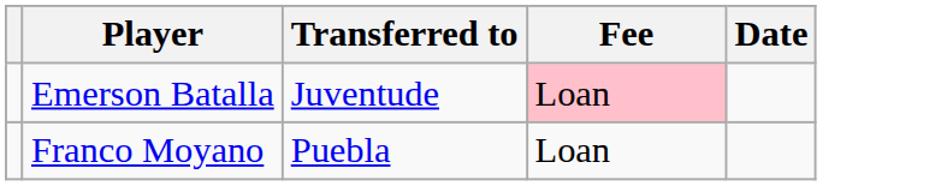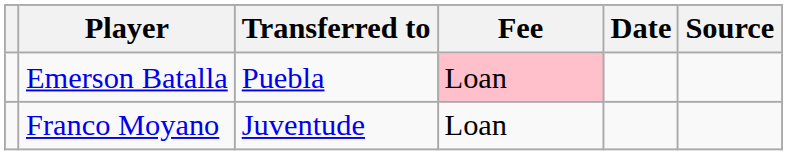+ column: Source
Emerson Batalla | Transferred to: Juventude -> Puebla
Franco Moyano | Transferred to: Puebla -> Juventude
